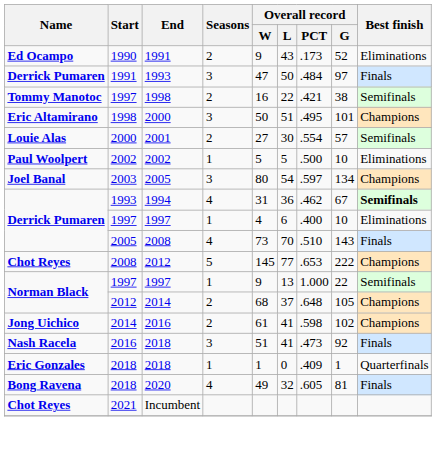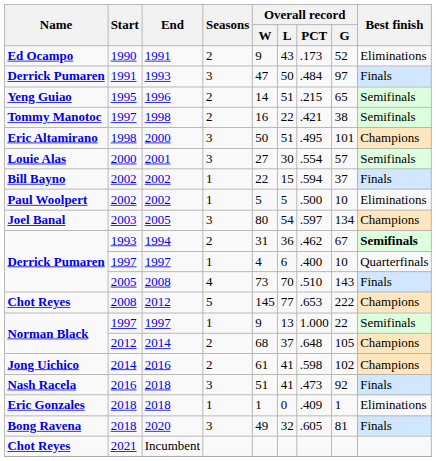+ row: Yeng Guiao | 1995 | 1996 | 2 | 14 | 51 | .215 | 65 | Semifinals
2001 | Seasons: 2 -> 3
+ row: Bill Bayno | 2002 | 2002 | 1 | 22 | 15 | .594 | 37 | Finals
1994 | Seasons: 4 -> 2
Derrick Pumaren / 1997 | Best finish: Eliminations -> Quarterfinals
Eric Gonzales / 2018 | Best finish: Quarterfinals -> Eliminations
2020 | Seasons: 4 -> 3
